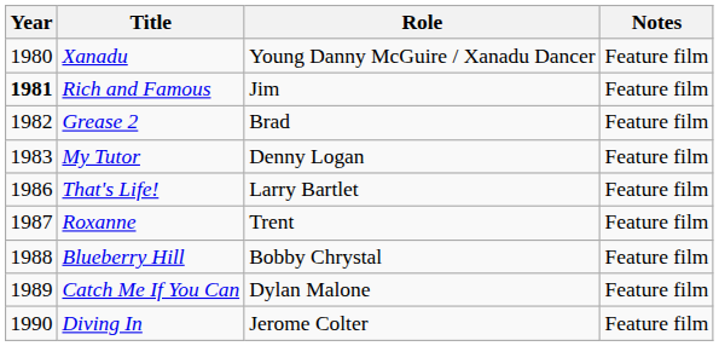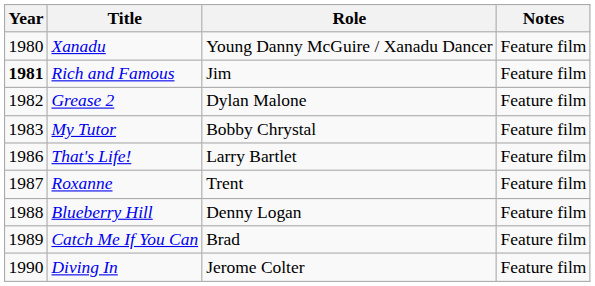Grease 2 | Role: Brad -> Dylan Malone
My Tutor | Role: Denny Logan -> Bobby Chrystal
Blueberry Hill | Role: Bobby Chrystal -> Denny Logan
Catch Me If You Can | Role: Dylan Malone -> Brad
